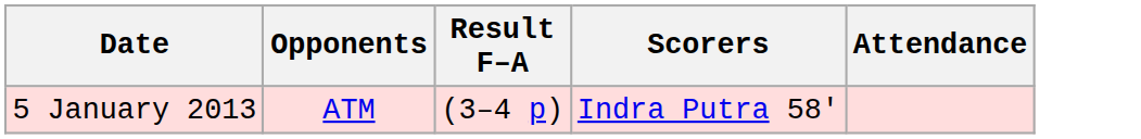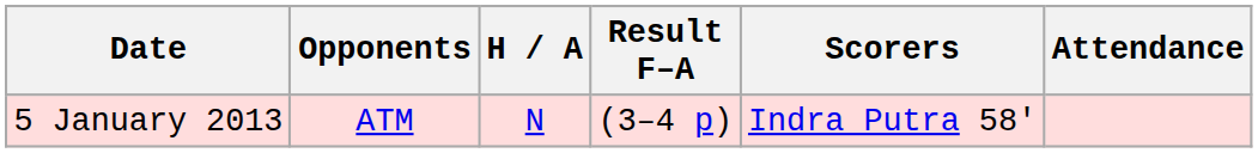+ column: H / A | N
